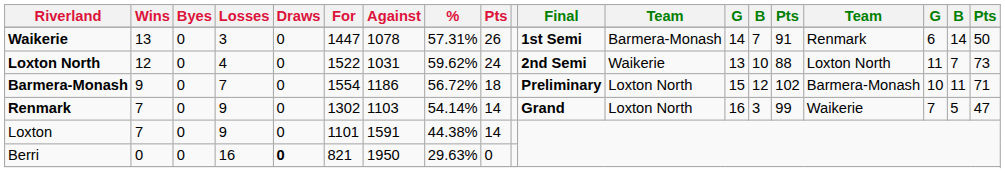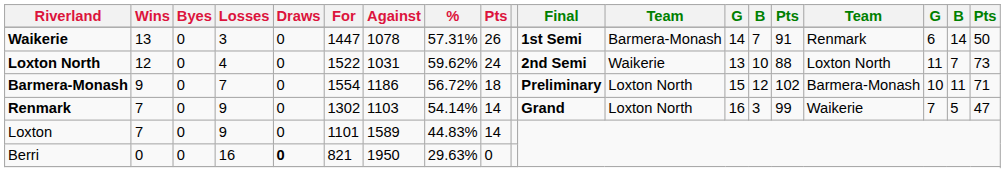Loxton | Against: 1591 -> 1589
Loxton | %: 44.38% -> 44.83%
